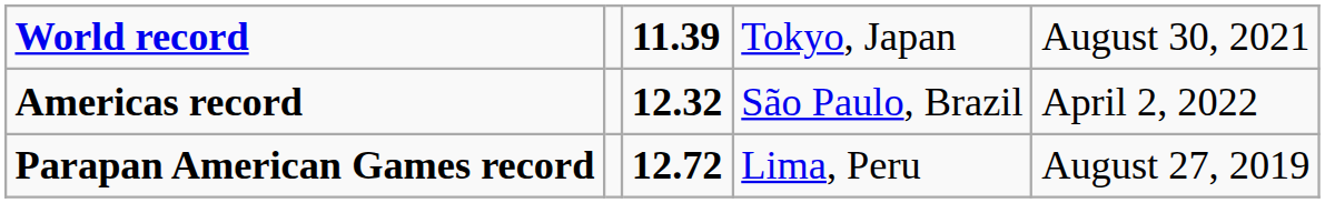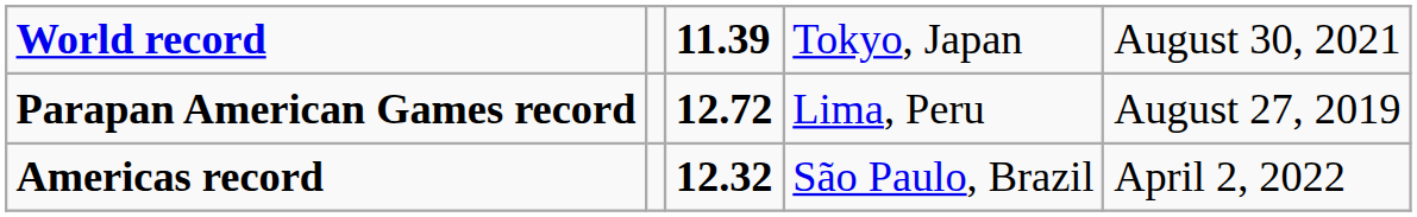rows swapped: Parapan American Games record <-> Americas record
